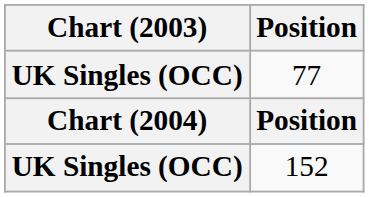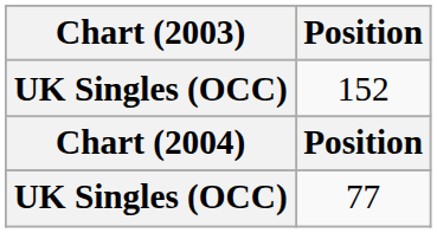rows swapped: 152 <-> 77
